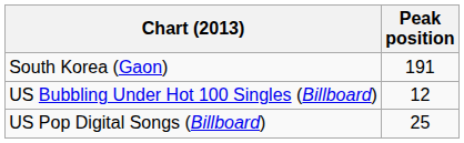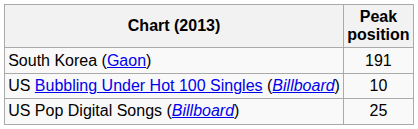US Bubbling Under Hot 100 Singles (Billboard) | Peak position: 12 -> 10
